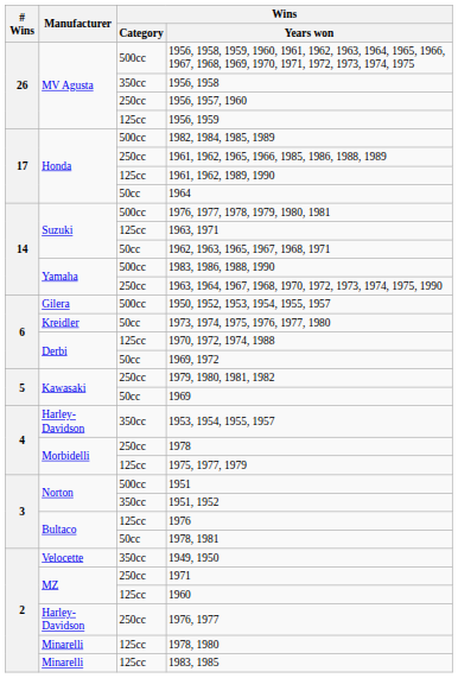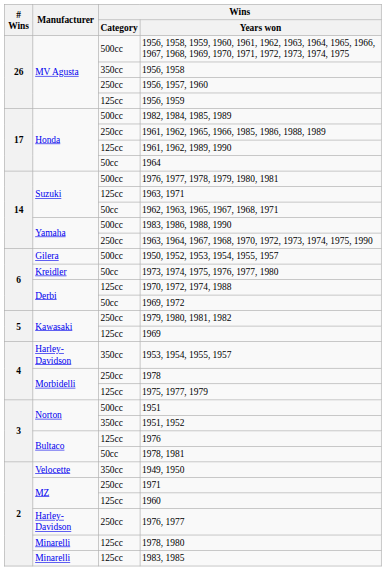1969 | Wins / Category: 50cc -> 125cc
